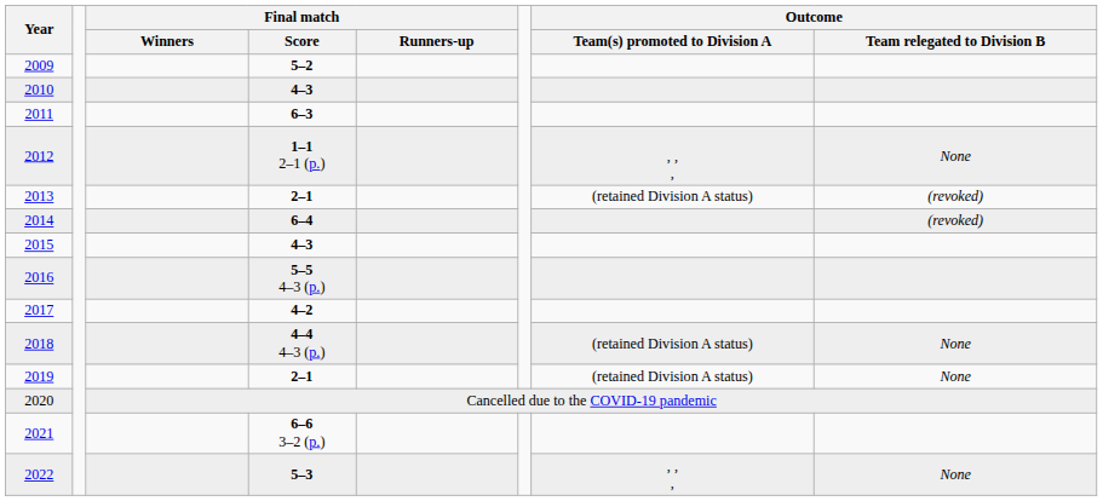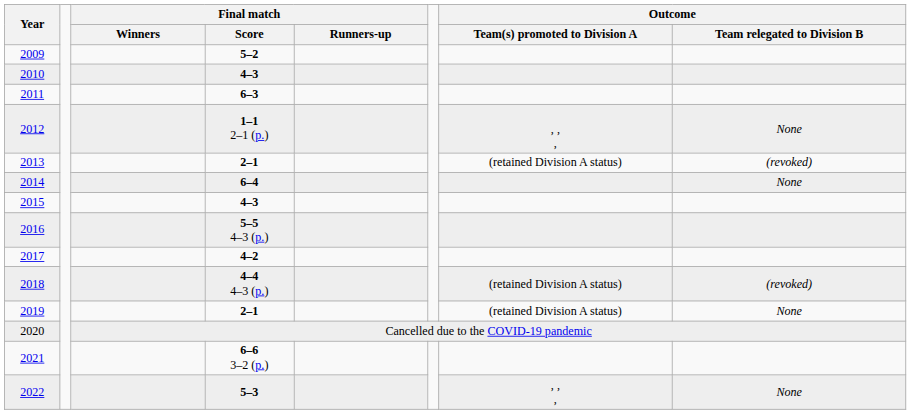2014 | Outcome / Team relegated to Division B: (revoked) -> None
2018 | Outcome / Team relegated to Division B: None -> (revoked)
